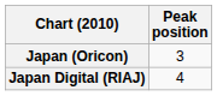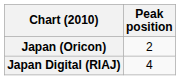Japan (Oricon) | Peak position: 3 -> 2
